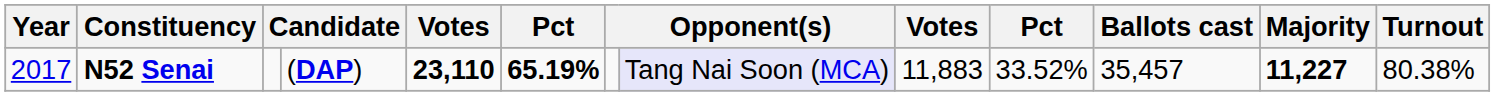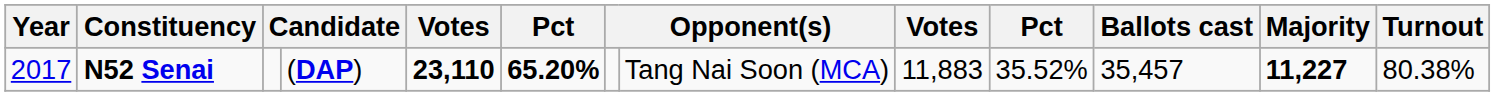N52 Senai | column 6: 65.19% -> 65.20%
N52 Senai | column 8: lavender background -> no background
N52 Senai | column 10: 33.52% -> 35.52%
